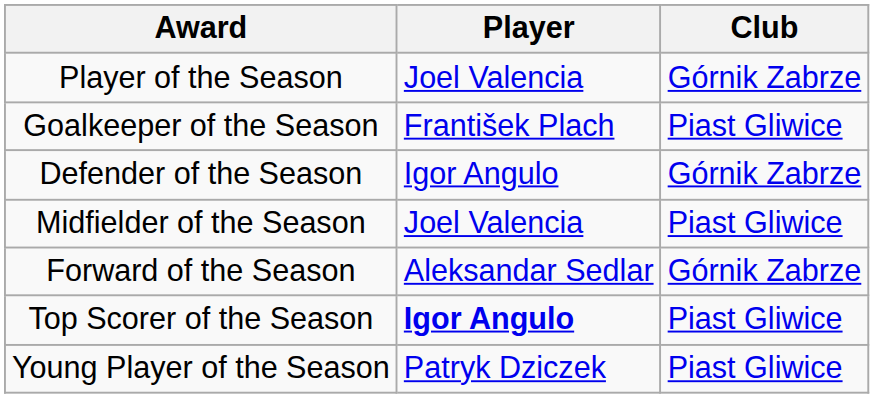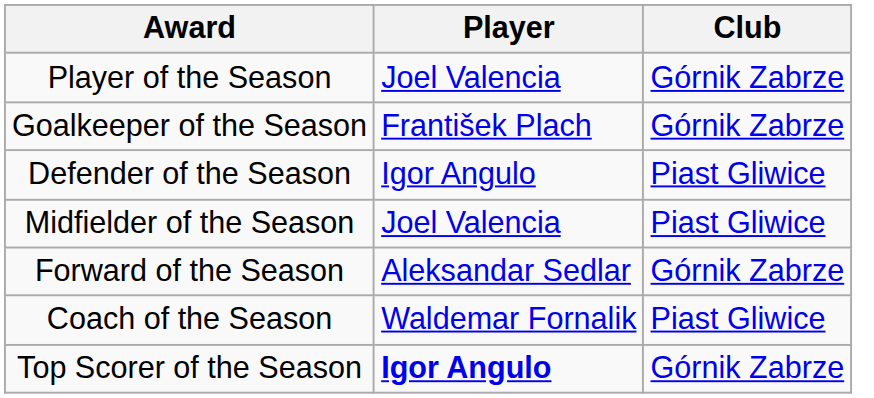Goalkeeper of the Season | Club: Piast Gliwice -> Górnik Zabrze
Defender of the Season | Club: Górnik Zabrze -> Piast Gliwice
+ row: Coach of the Season | Waldemar Fornalik | Piast Gliwice
Top Scorer of the Season | Club: Piast Gliwice -> Górnik Zabrze
- row: Young Player of the Season | Patryk Dziczek | Piast Gliwice
